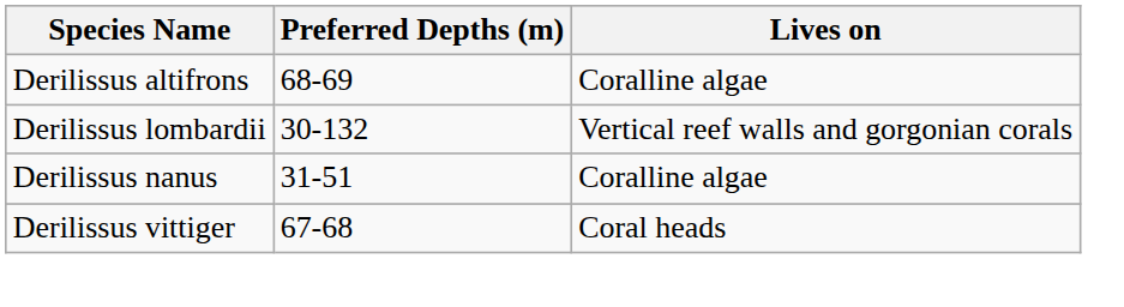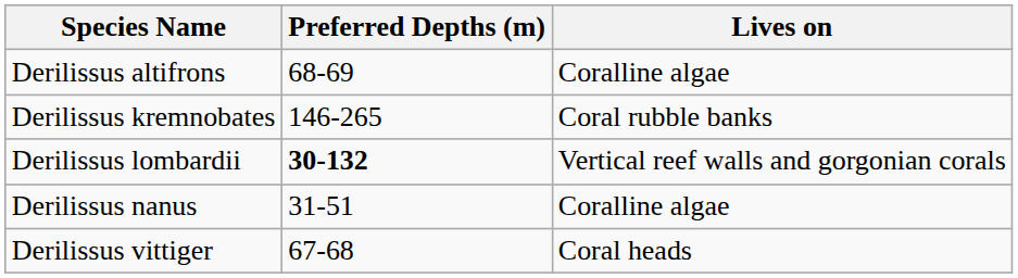+ row: Derilissus kremnobates | 146-265 | Coral rubble banks
Derilissus lombardii | Preferred Depths (m): normal -> bold
